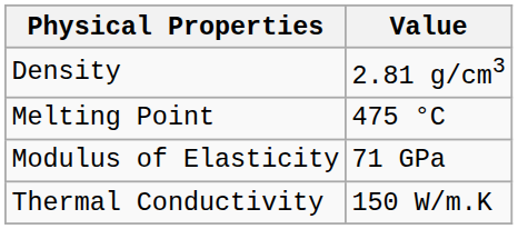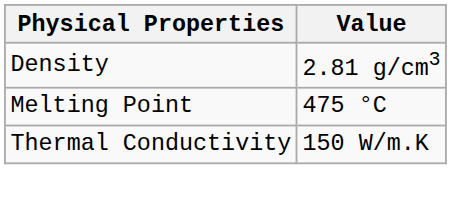- row: Modulus of Elasticity | 71 GPa
